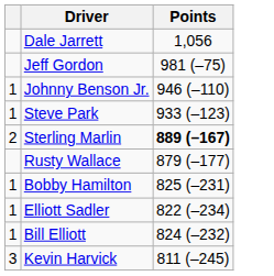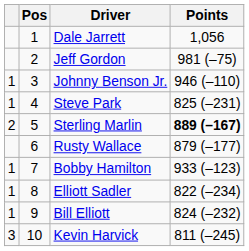+ column: Pos | 1 | 2 | 3 | 4 | 5 | 6 | 7 | 8 | 9 | 10
Steve Park | Points: 933 (–123) -> 825 (–231)
Bobby Hamilton | Points: 825 (–231) -> 933 (–123)
